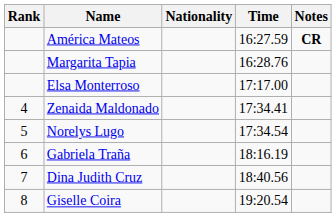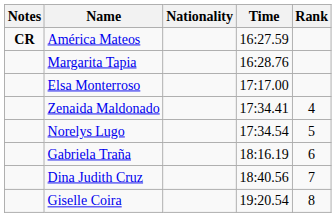columns swapped: Rank <-> Notes
